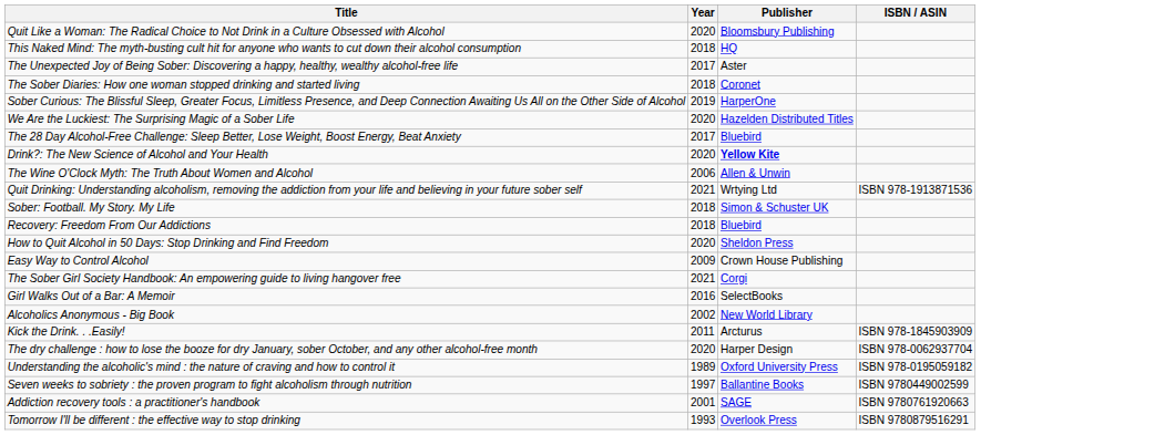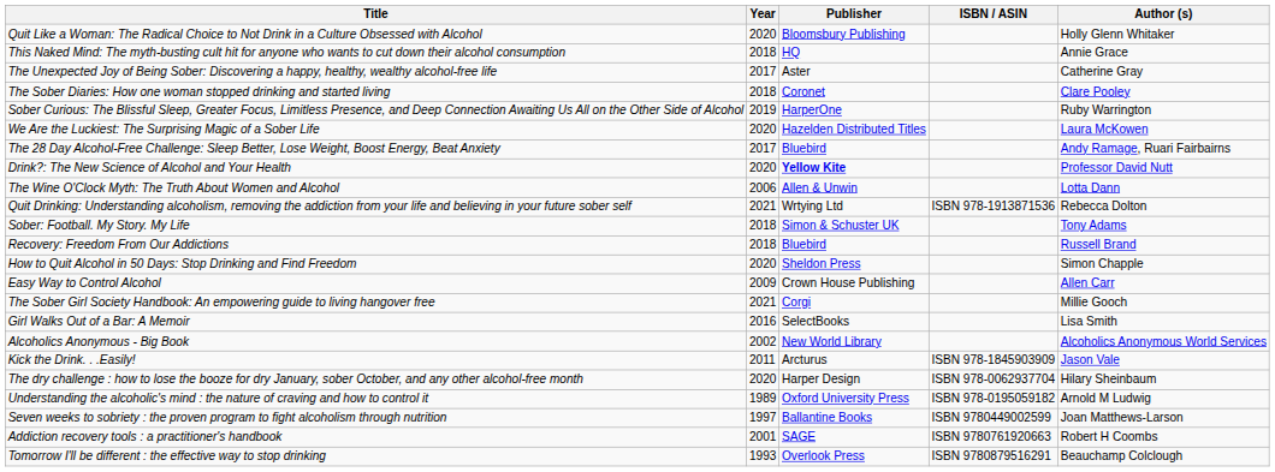+ column: Author (s) | Holly Glenn Whitaker | Annie Grace | Catherine Gray | Clare Pooley | Ruby Warrington | Laura McKowen | Andy Ramage, Ruari Fairbairns | Professor David Nutt | Lotta Dann | Rebecca Dolton | Tony Adams | Russell Brand | Simon Chapple | Allen Carr | Millie Gooch | Lisa Smith | Alcoholics Anonymous World Services | Jason Vale | Hilary Sheinbaum | Arnold M Ludwig | Joan Matthews-Larson | Robert H Coombs | Beauchamp Colclough
